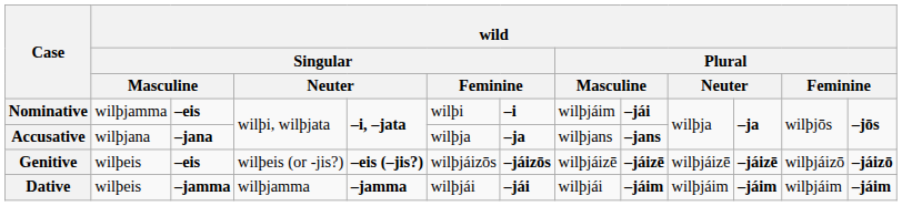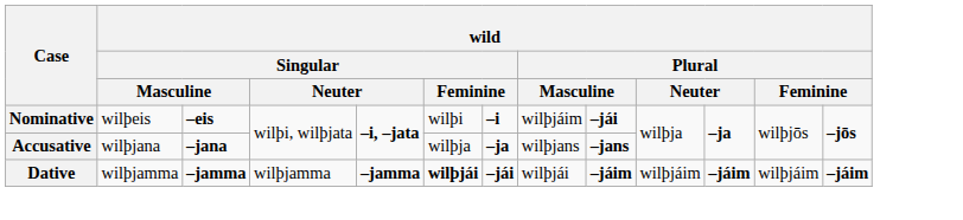Nominative | column 2: wilþjamma -> wilþeis
- row: Genitive | wilþeis | –eis | wilþeis (or -jis?) | –eis (–jis?) | wilþjáizōs | –jáizōs | wilþjáizē | –jáizē | wilþjáizē | –jáizē | wilþjáizō | –jáizō
Dative | column 2: wilþeis -> wilþjamma
Dative | column 6: normal -> bold
